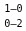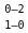rows swapped: 1–0 <-> 0–2
